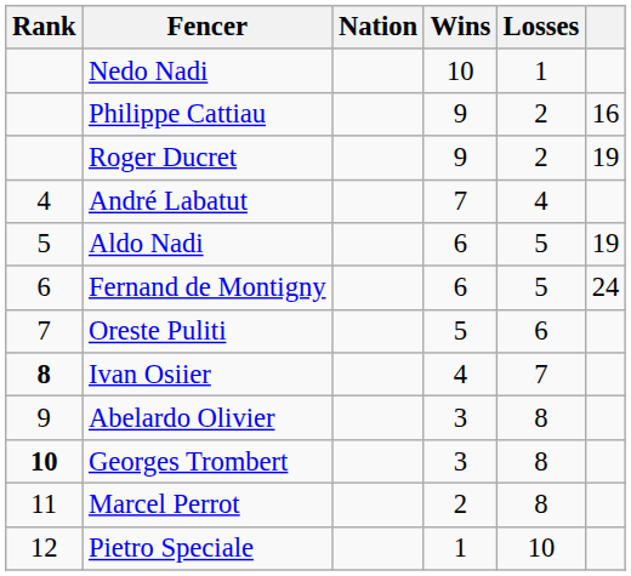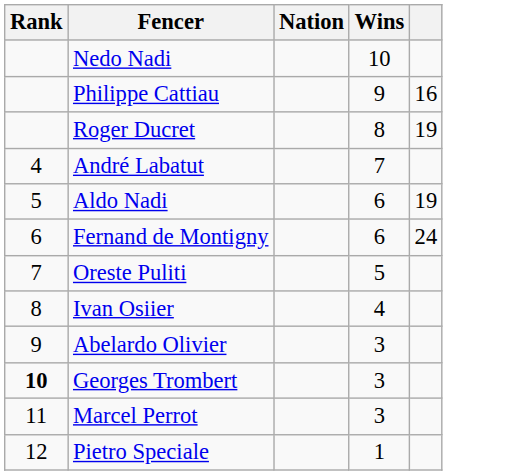- column: Losses | 1 | 2 | 2 | 4 | 5 | 5 | 6 | 7 | 8 | 8 | 8 | 10
Roger Ducret | Wins: 9 -> 8
Ivan Osiier | Rank: bold -> normal
Marcel Perrot | Wins: 2 -> 3
